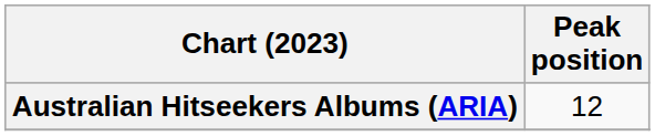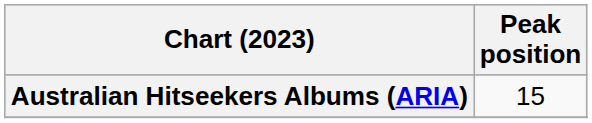Australian Hitseekers Albums (ARIA) | Peak position: 12 -> 15
